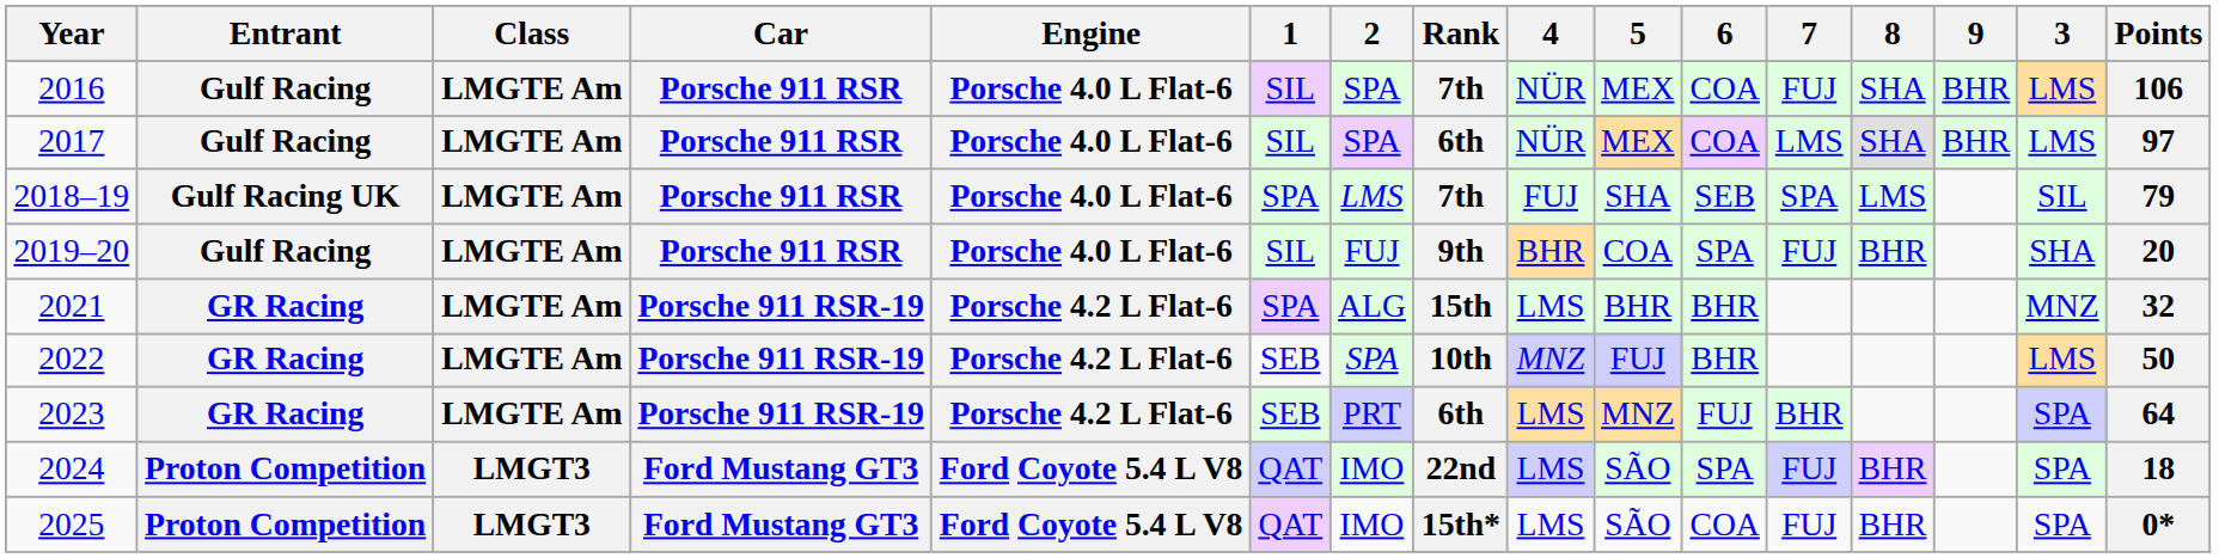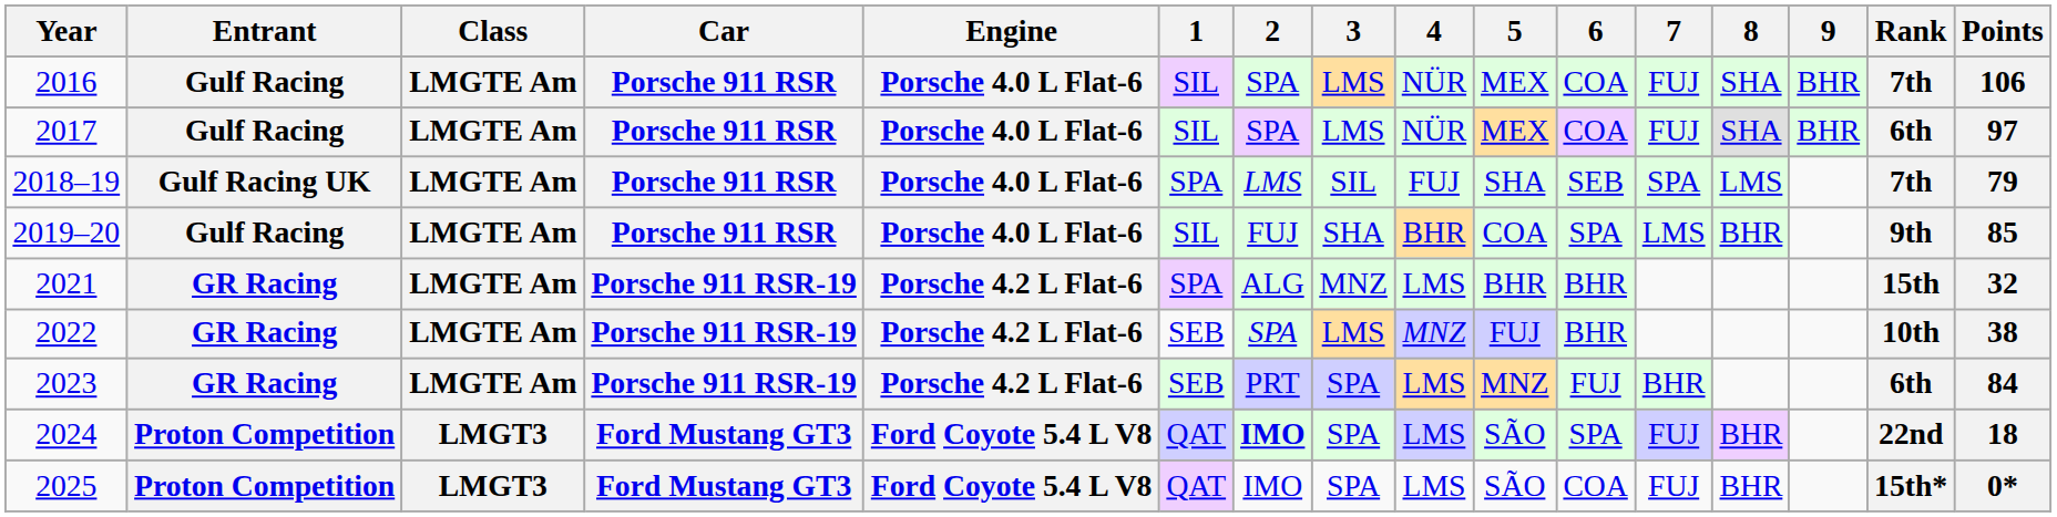columns swapped: 3 <-> Rank
2017 | 7: LMS -> FUJ
2019–20 | 7: FUJ -> LMS
2019–20 | Points: 20 -> 85
2022 | Points: 50 -> 38
2023 | Points: 64 -> 84
2024 | 2: normal -> bold
